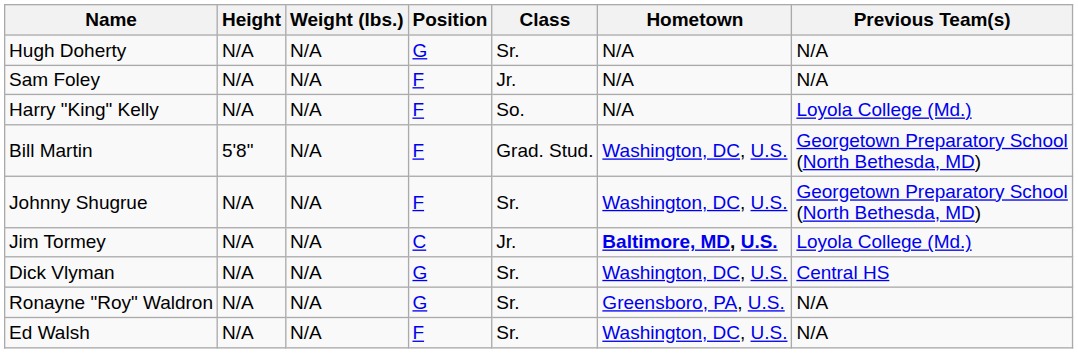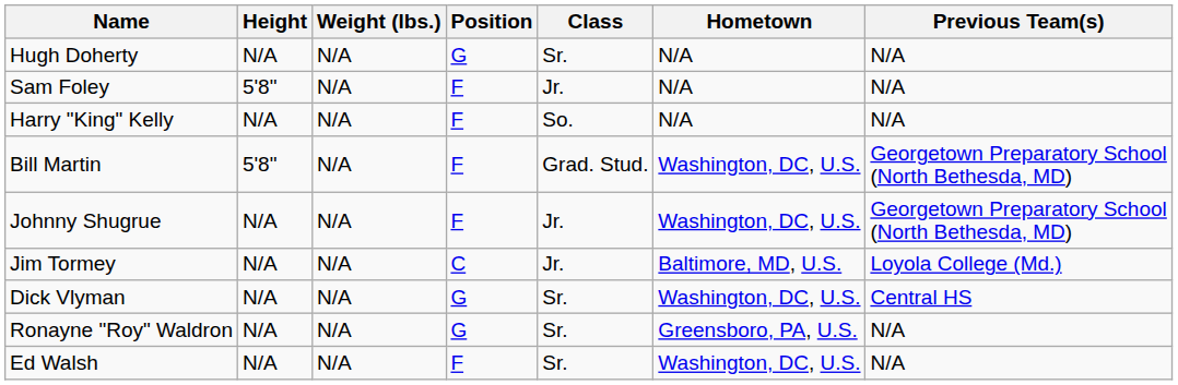Sam Foley | Height: N/A -> 5'8"
Harry "King" Kelly | Previous Team(s): Loyola College (Md.) -> N/A
Johnny Shugrue | Class: Sr. -> Jr.
Jim Tormey | Hometown: bold -> normal
